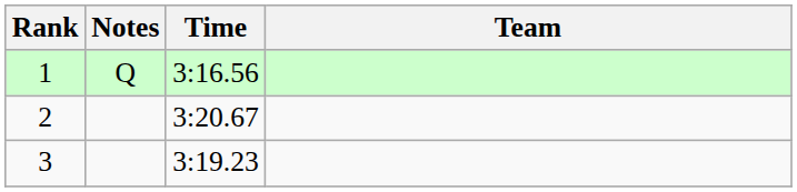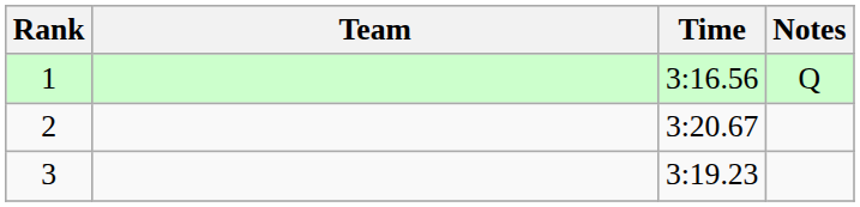columns swapped: Team <-> Notes
